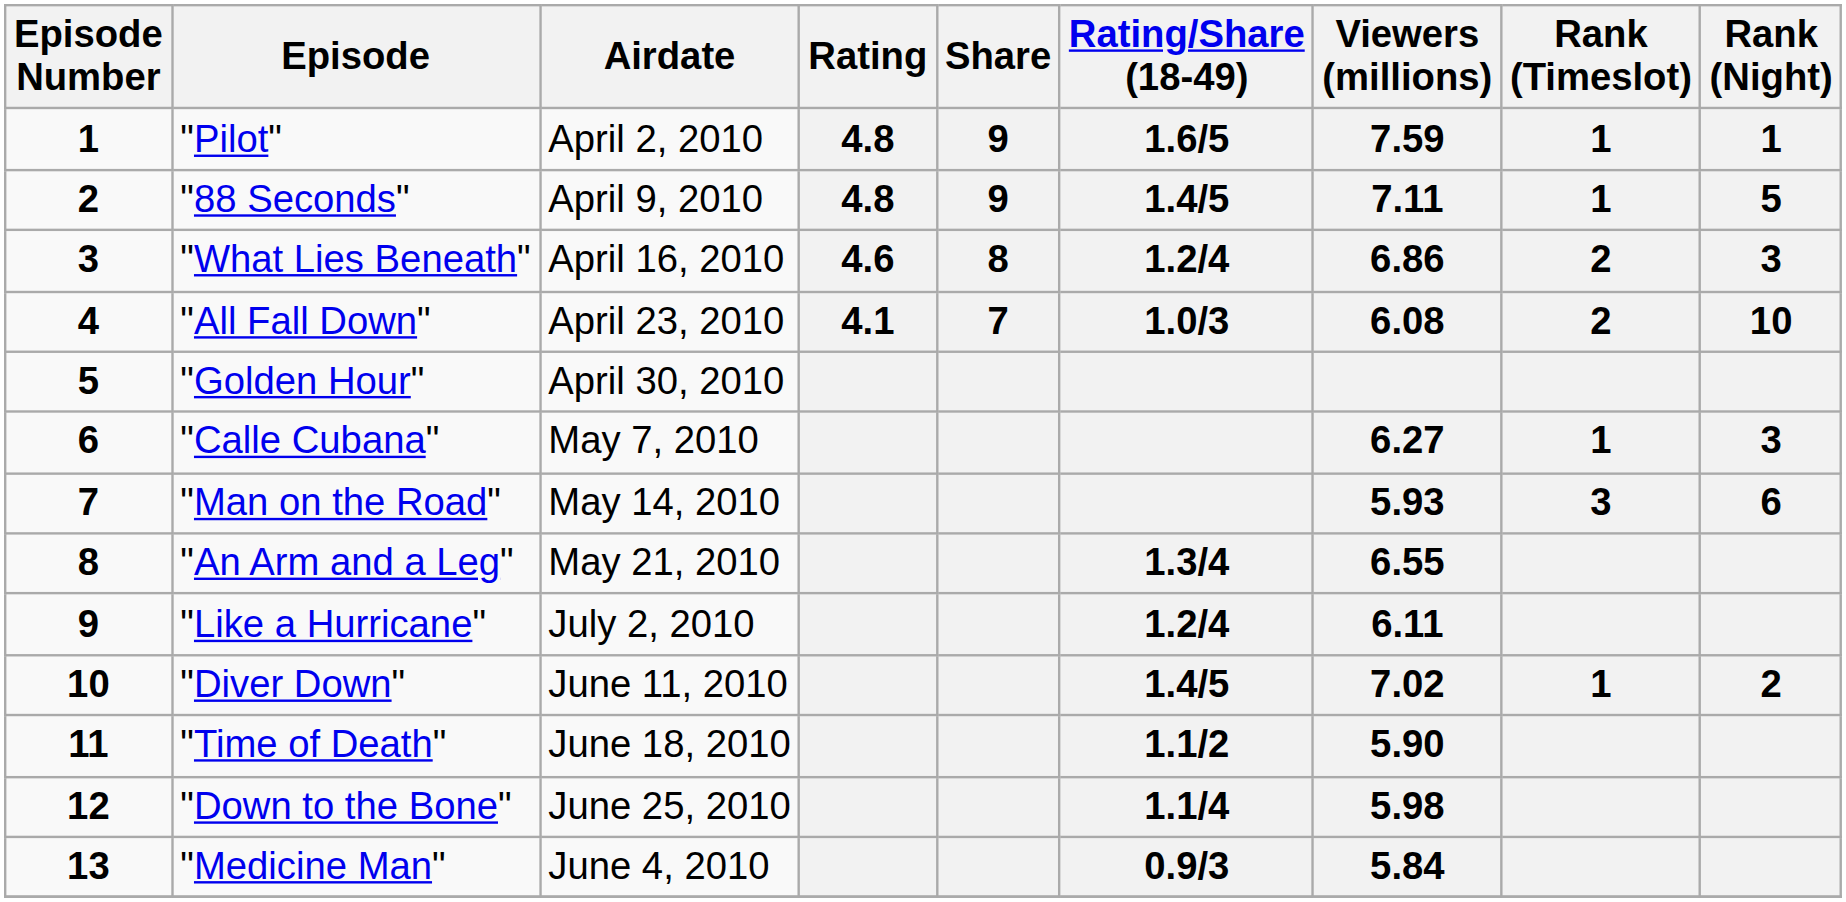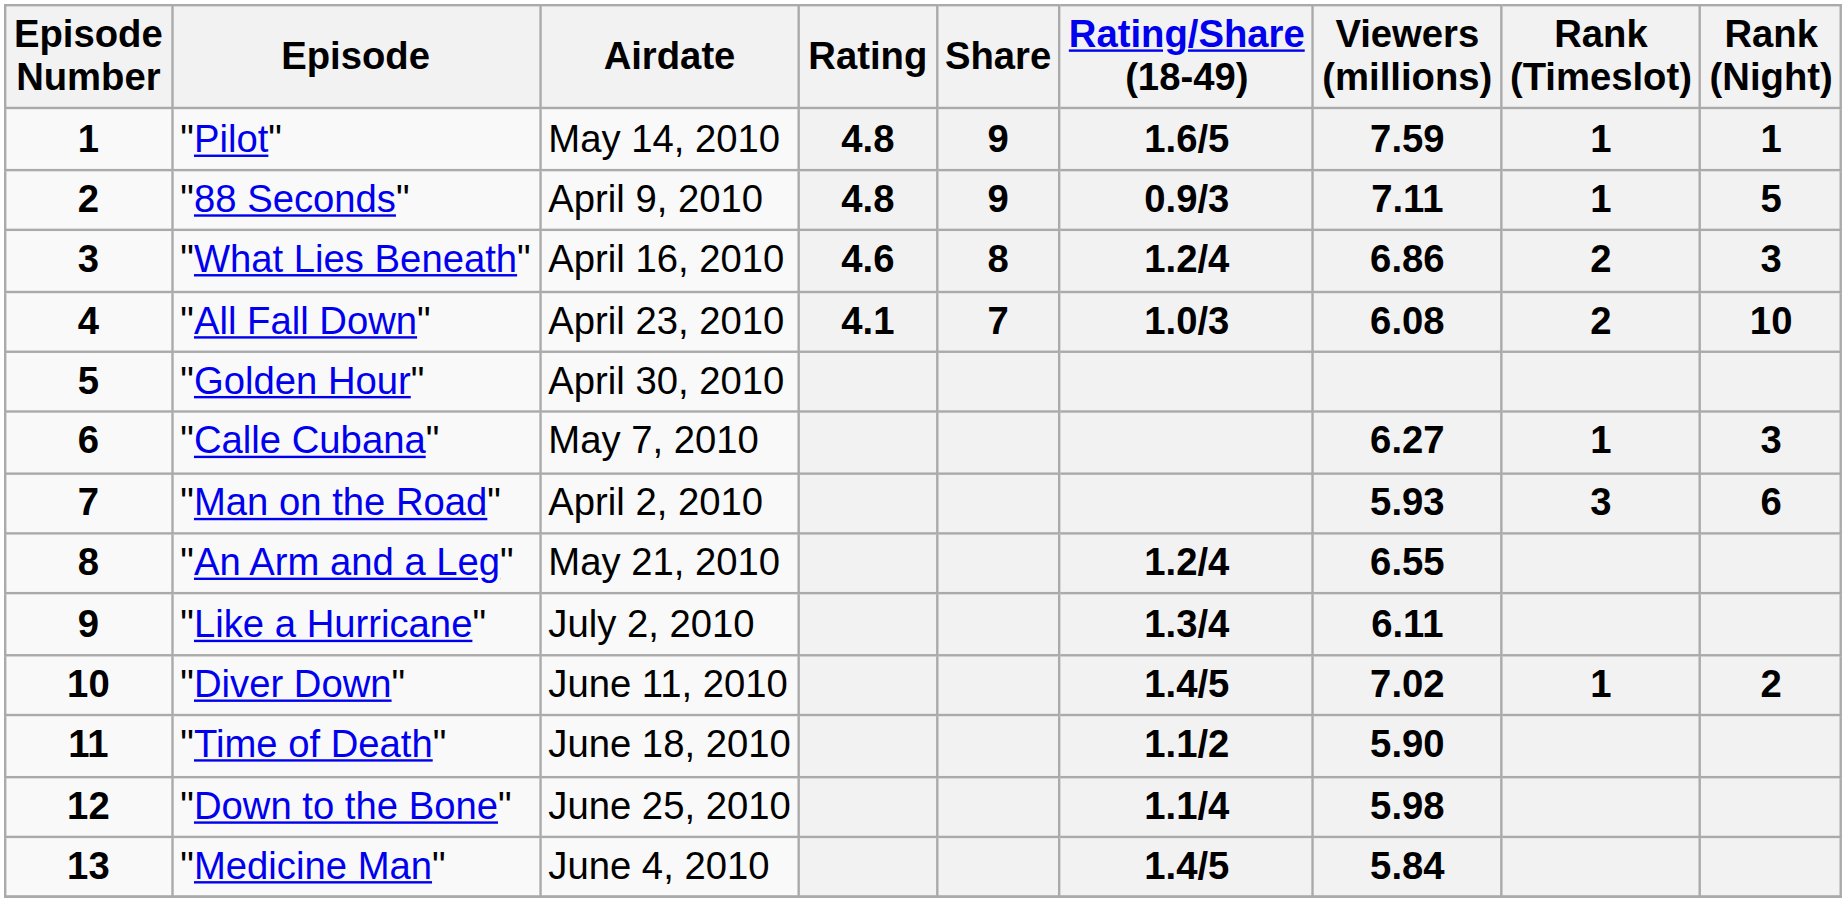"Pilot" | Airdate: April 2, 2010 -> May 14, 2010
"88 Seconds" | Rating/Share (18-49): 1.4/5 -> 0.9/3
"Man on the Road" | Airdate: May 14, 2010 -> April 2, 2010
"An Arm and a Leg" | Rating/Share (18-49): 1.3/4 -> 1.2/4
"Like a Hurricane" | Rating/Share (18-49): 1.2/4 -> 1.3/4
"Medicine Man" | Rating/Share (18-49): 0.9/3 -> 1.4/5
